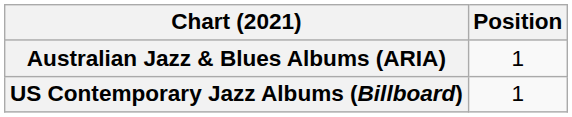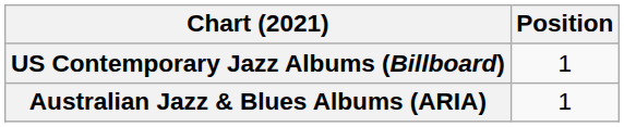rows swapped: Australian Jazz & Blues Albums (ARIA) <-> US Contemporary Jazz Albums (Billboard)
